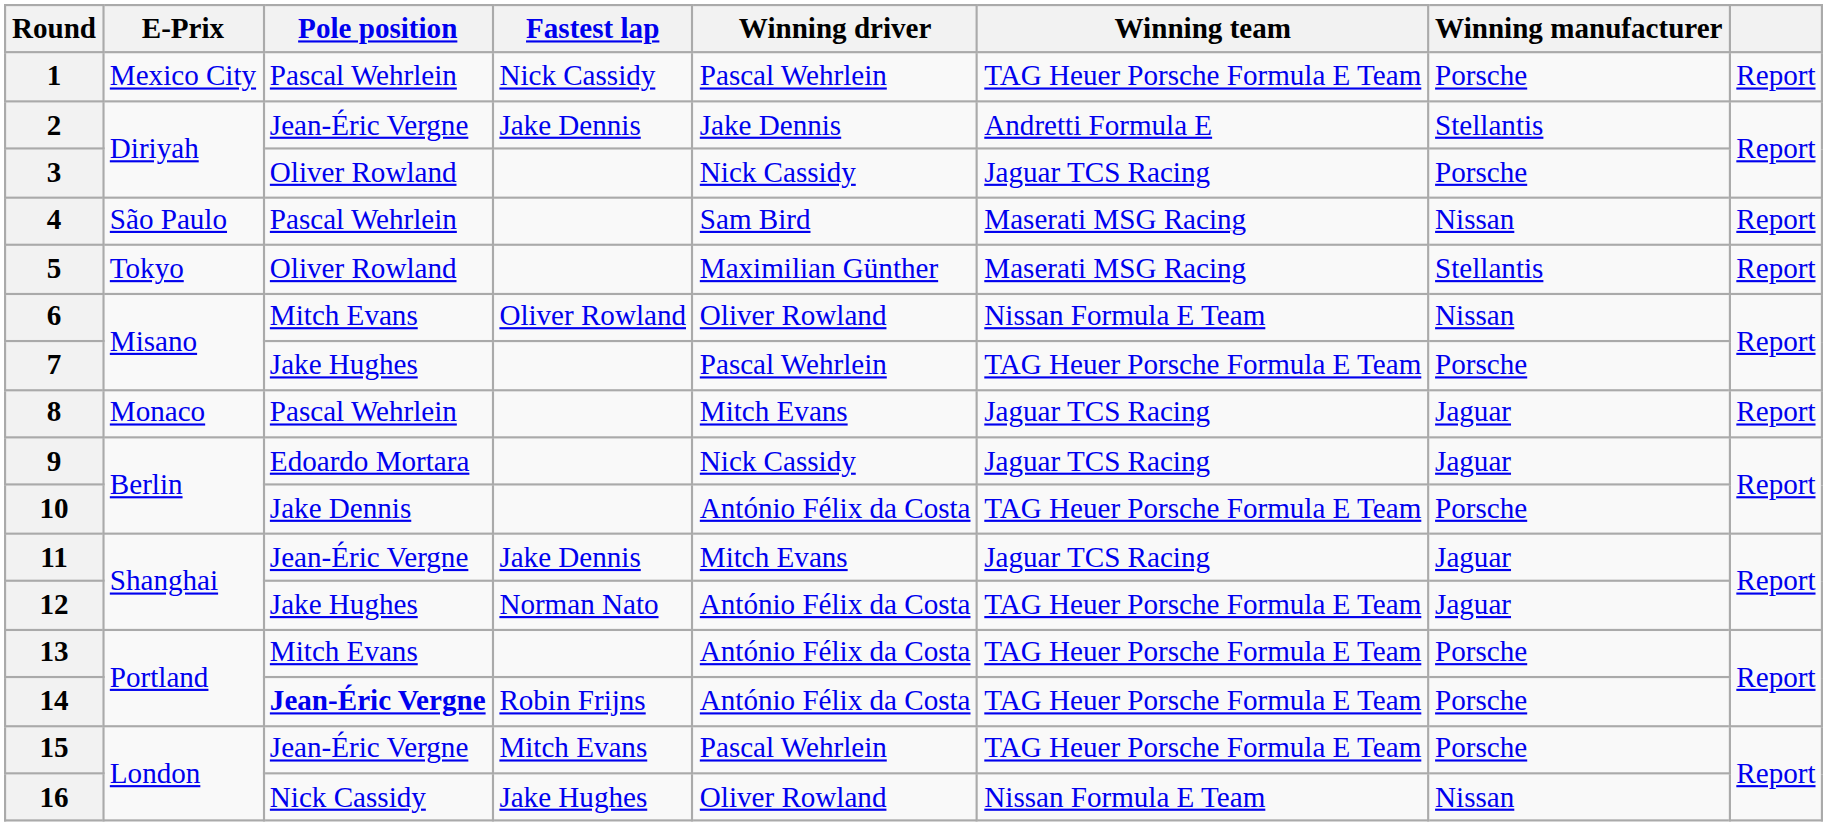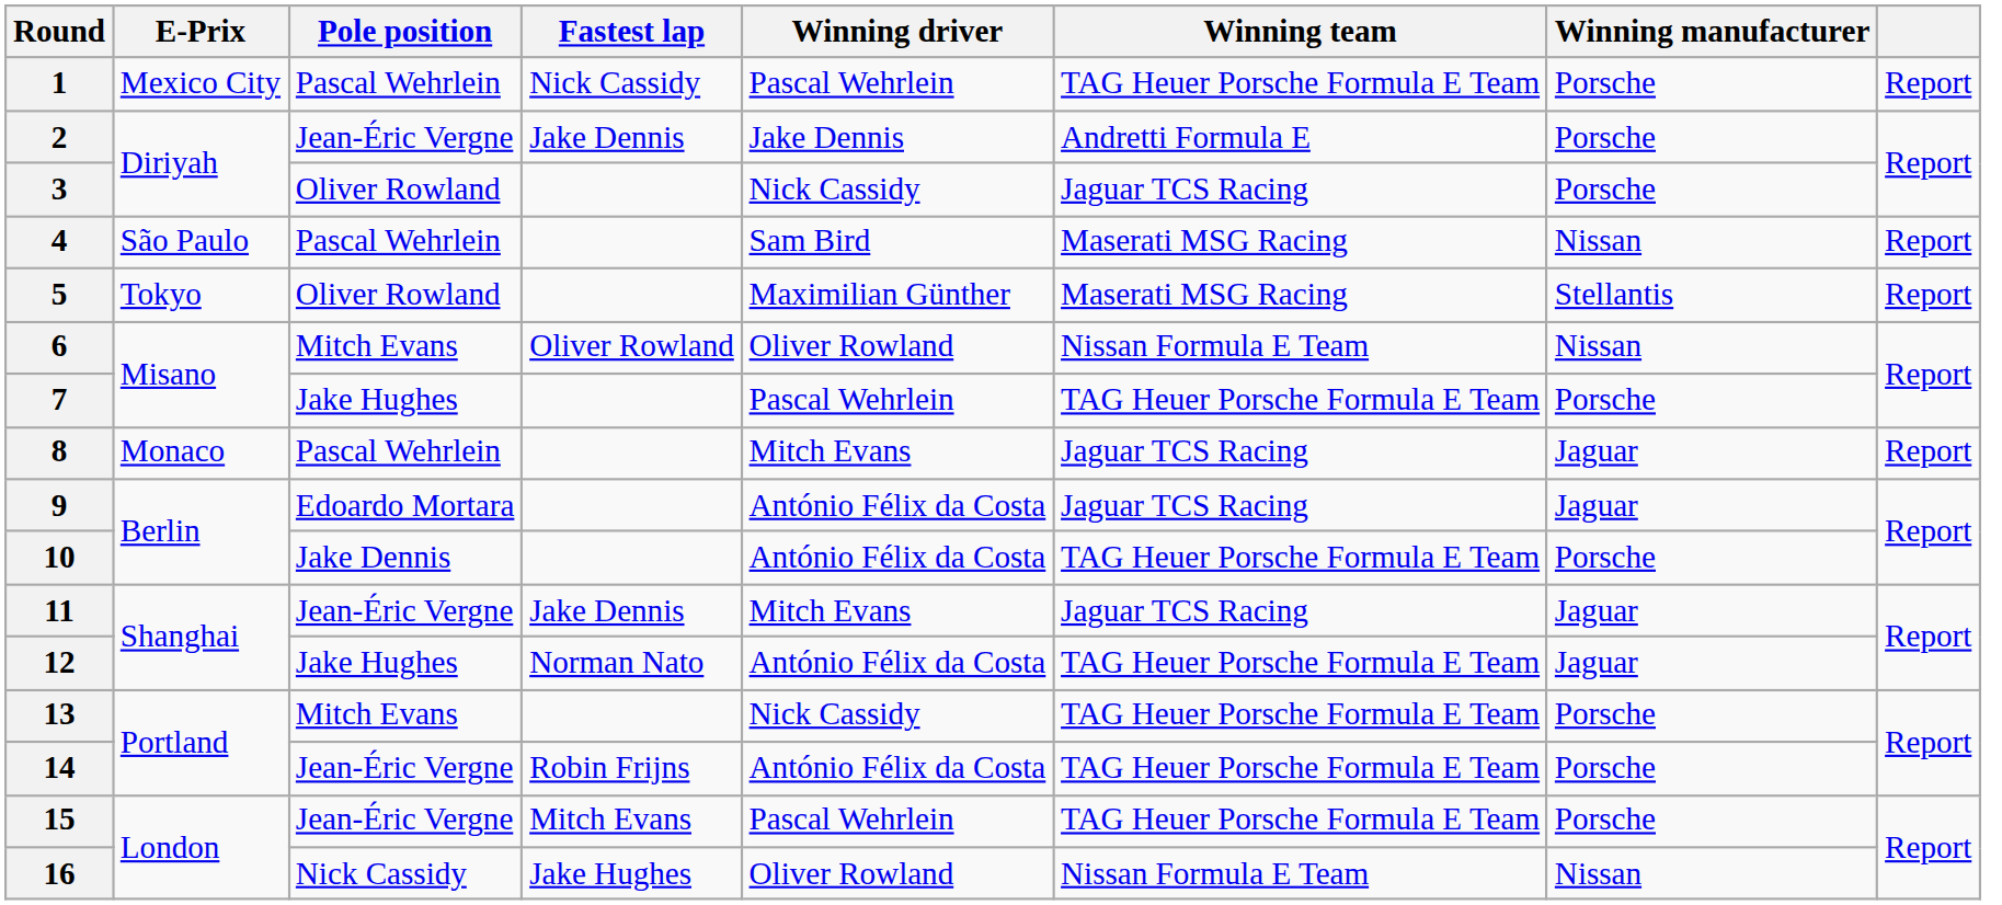2 | Winning manufacturer: Stellantis -> Porsche
9 | Winning driver: Nick Cassidy -> António Félix da Costa
13 | Winning driver: António Félix da Costa -> Nick Cassidy
14 | Pole position: bold -> normal
